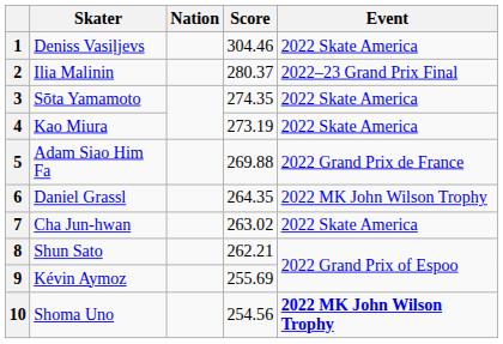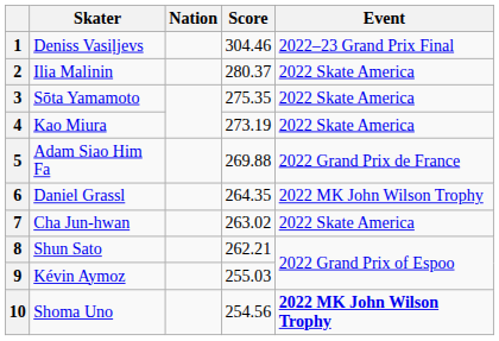1 | Event: 2022 Skate America -> 2022–23 Grand Prix Final
2 | Event: 2022–23 Grand Prix Final -> 2022 Skate America
3 | Score: 274.35 -> 275.35
9 | Score: 255.69 -> 255.03
